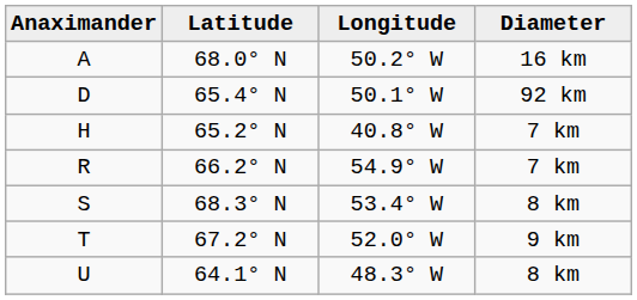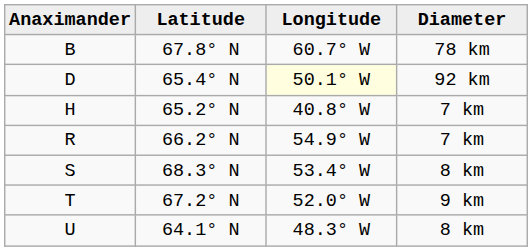- row: A | 68.0° N | 50.2° W | 16 km
+ row: B | 67.8° N | 60.7° W | 78 km
D | Longitude: no background -> lightyellow background
